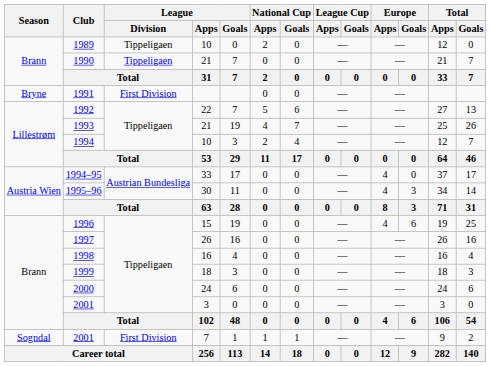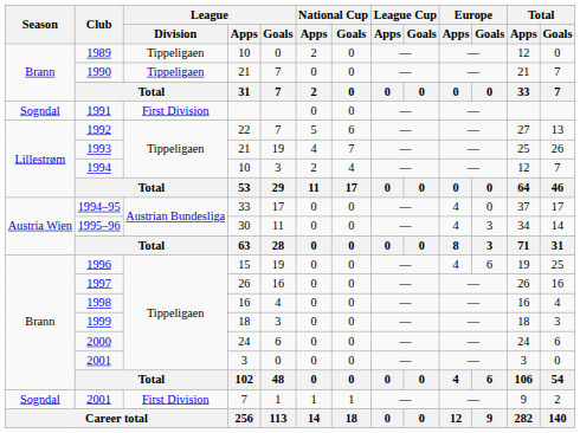1991 | Season: Bryne -> Sogndal
